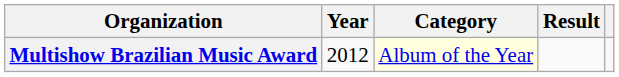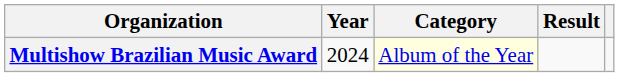Multishow Brazilian Music Award | Year: 2012 -> 2024
